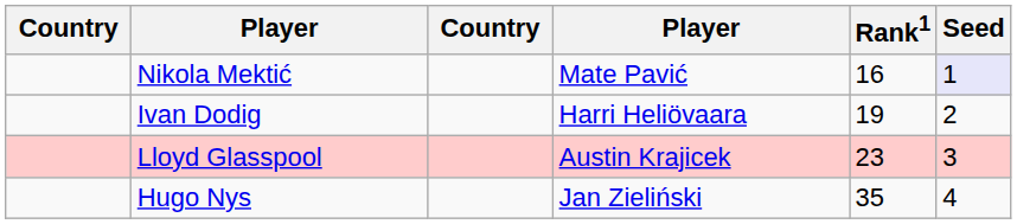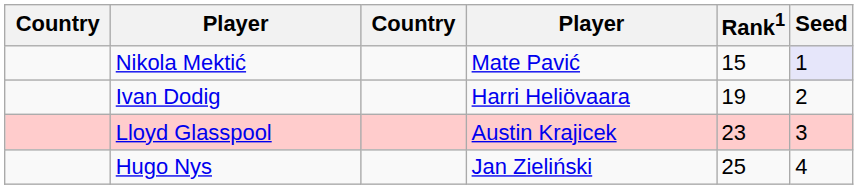Nikola Mektić | Rank1: 16 -> 15
Hugo Nys | Rank1: 35 -> 25
